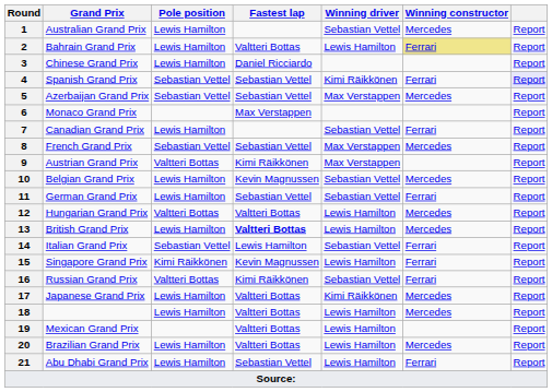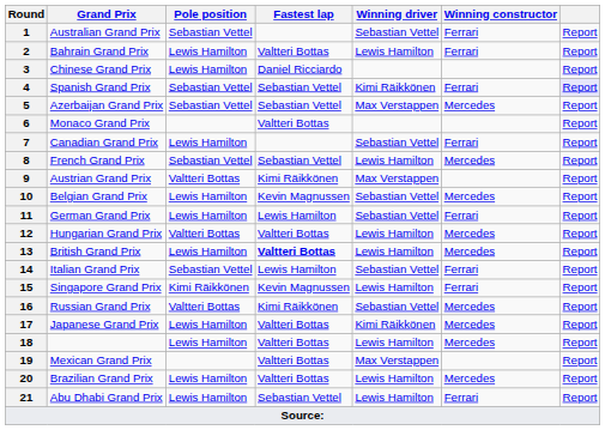1 | Pole position: Lewis Hamilton -> Sebastian Vettel
1 | Winning constructor: Mercedes -> Ferrari
2 | Winning constructor: khaki background -> no background
6 | Fastest lap: Max Verstappen -> Valtteri Bottas
8 | Winning driver: Max Verstappen -> Lewis Hamilton
11 | Fastest lap: Sebastian Vettel -> Lewis Hamilton
16 | Winning constructor: Ferrari -> Mercedes
19 | Winning driver: Lewis Hamilton -> Max Verstappen
